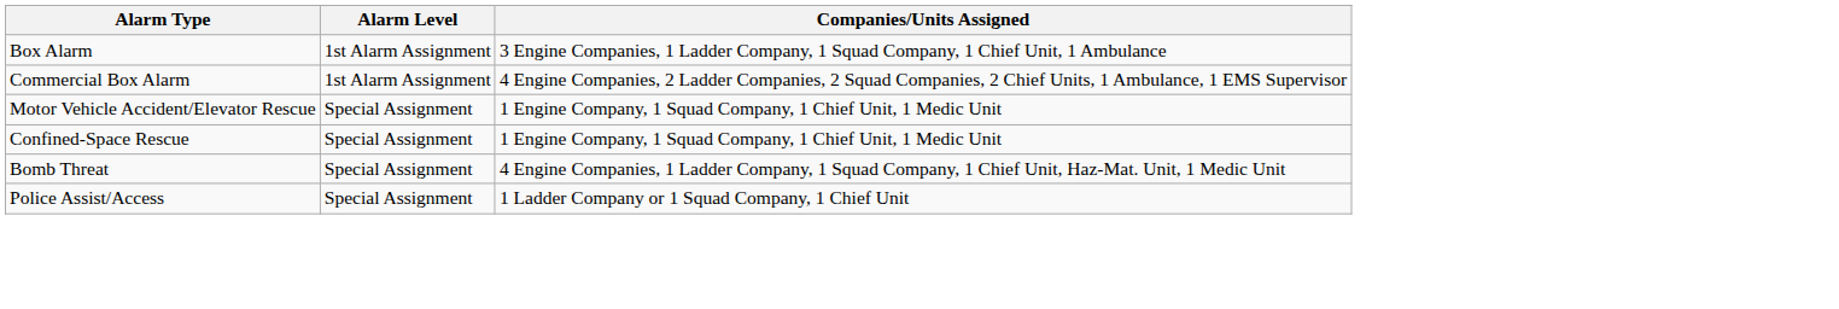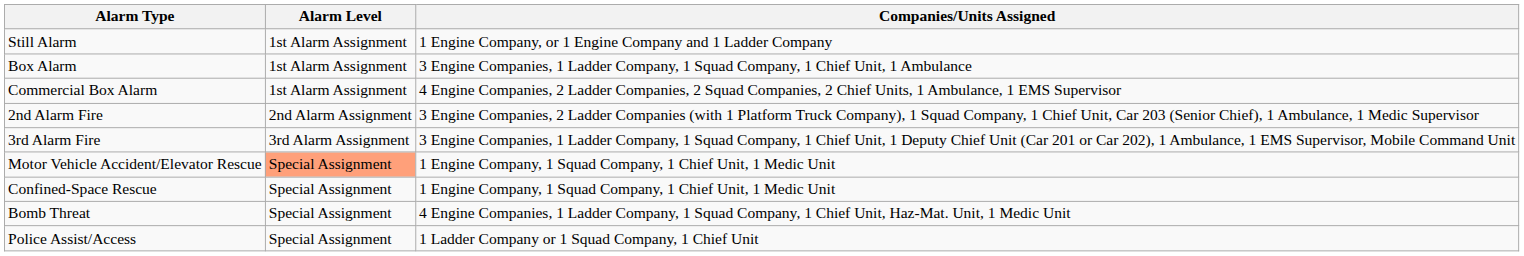+ row: Still Alarm | 1st Alarm Assignment | 1 Engine Company, or 1 Engine Company and 1 Ladder Company
+ row: 2nd Alarm Fire | 2nd Alarm Assignment | 3 Engine Companies, 2 Ladder Companies (with 1 Platform Truck Company), 1 Squad Company, 1 Chief Unit, Car 203 (Senior Chief), 1 Ambulance, 1 Medic Supervisor
+ row: 3rd Alarm Fire | 3rd Alarm Assignment | 3 Engine Companies, 1 Ladder Company, 1 Squad Company, 1 Chief Unit, 1 Deputy Chief Unit (Car 201 or Car 202), 1 Ambulance, 1 EMS Supervisor, Mobile Command Unit
Motor Vehicle Accident/Elevator Rescue | Alarm Level: no background -> lightsalmon background
